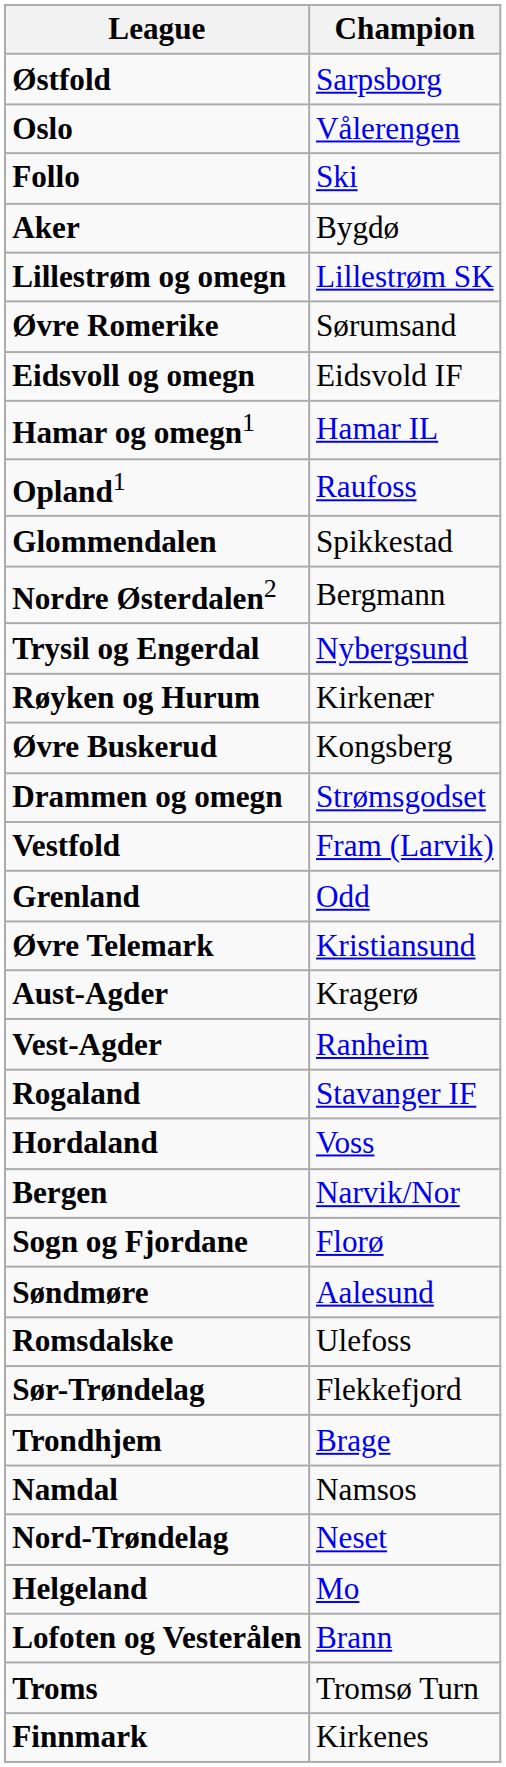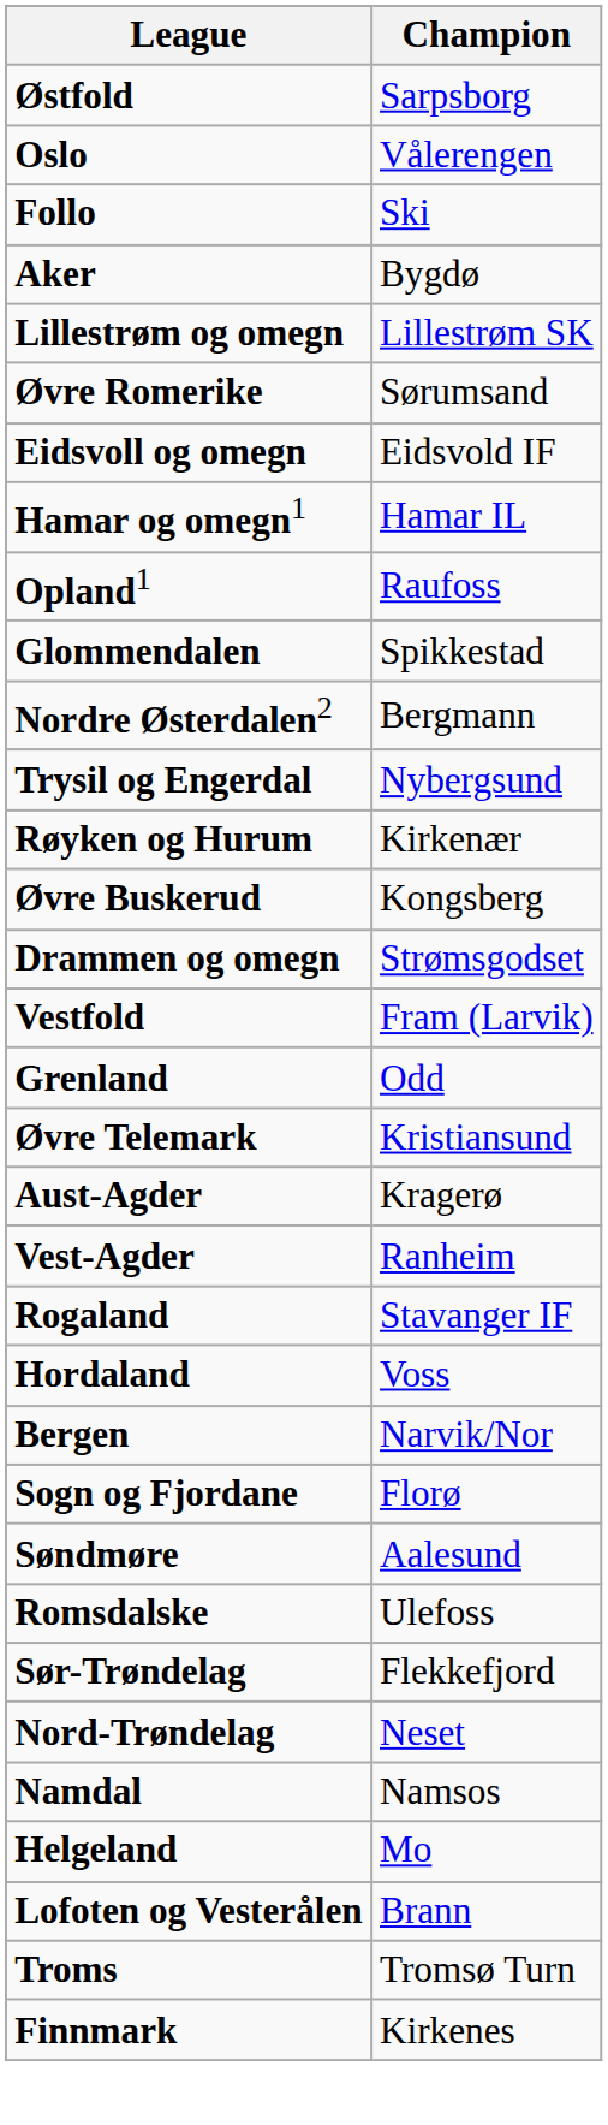- row: Trondhjem | Brage
rows swapped: Nord-Trøndelag <-> Namdal
